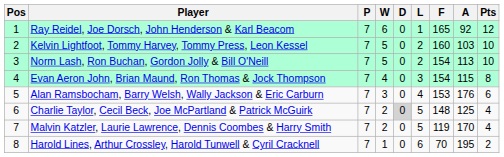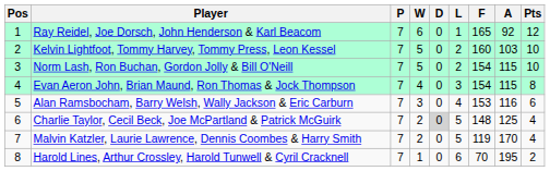Norm Lash, Ron Buchan, Gordon Jolly & Bill O'Neill | A: 113 -> 115
Alan Ramsbocham, Barry Welsh, Wally Jackson & Eric Carburn | A: 176 -> 116
